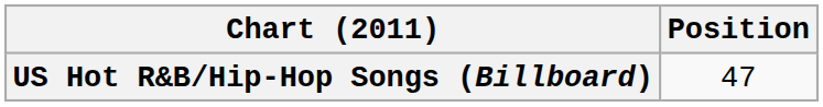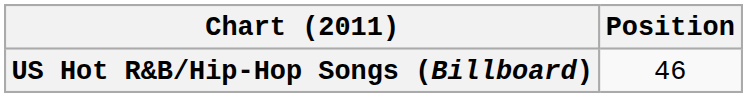US Hot R&B/Hip-Hop Songs (Billboard) | Position: 47 -> 46
